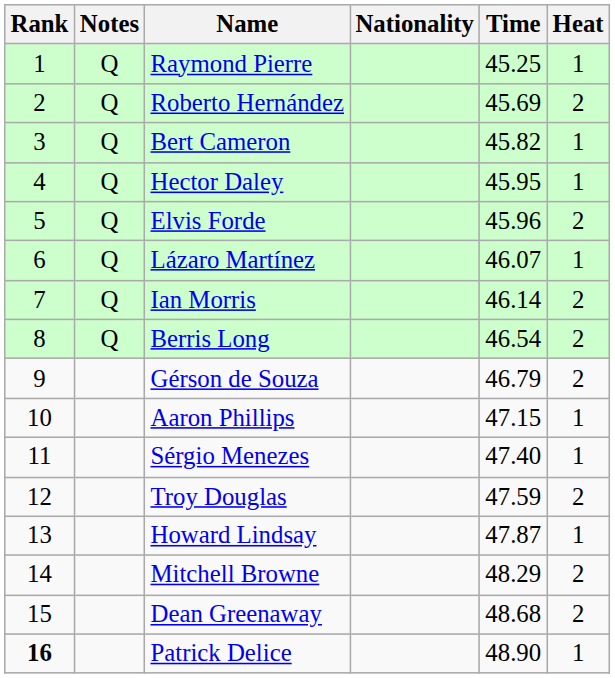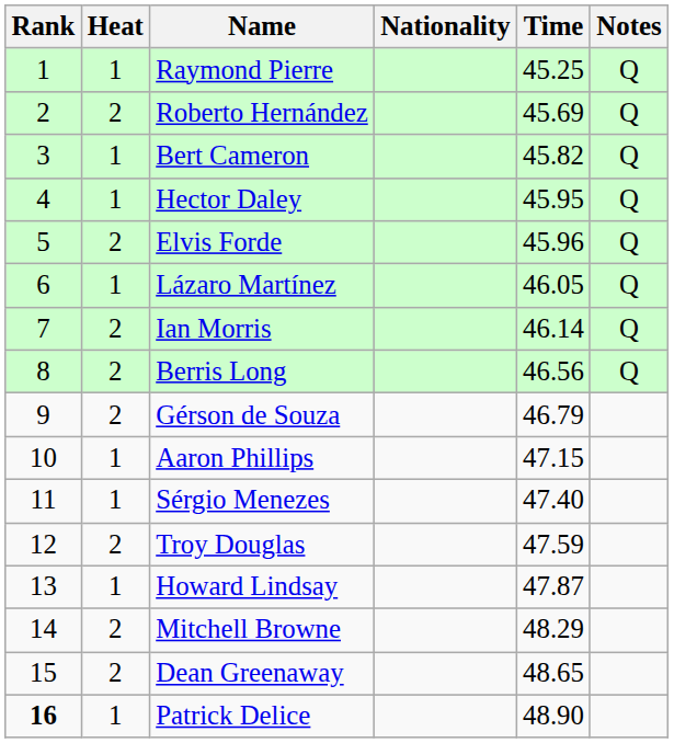columns swapped: Heat <-> Notes
Lázaro Martínez | Time: 46.07 -> 46.05
Berris Long | Time: 46.54 -> 46.56
Dean Greenaway | Time: 48.68 -> 48.65
